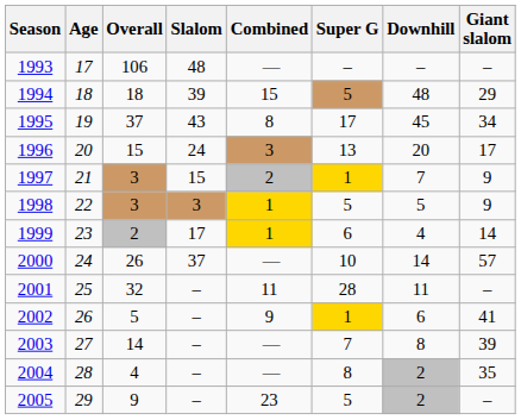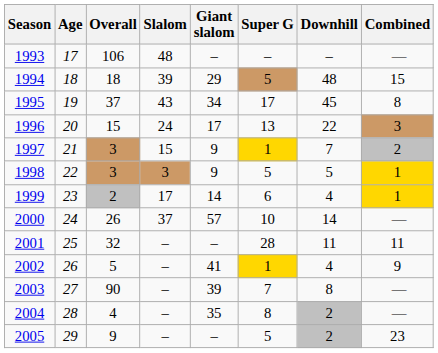columns swapped: Giant slalom <-> Combined
1996 | Downhill: 20 -> 22
2002 | Downhill: 6 -> 4
2003 | Overall: 14 -> 90
